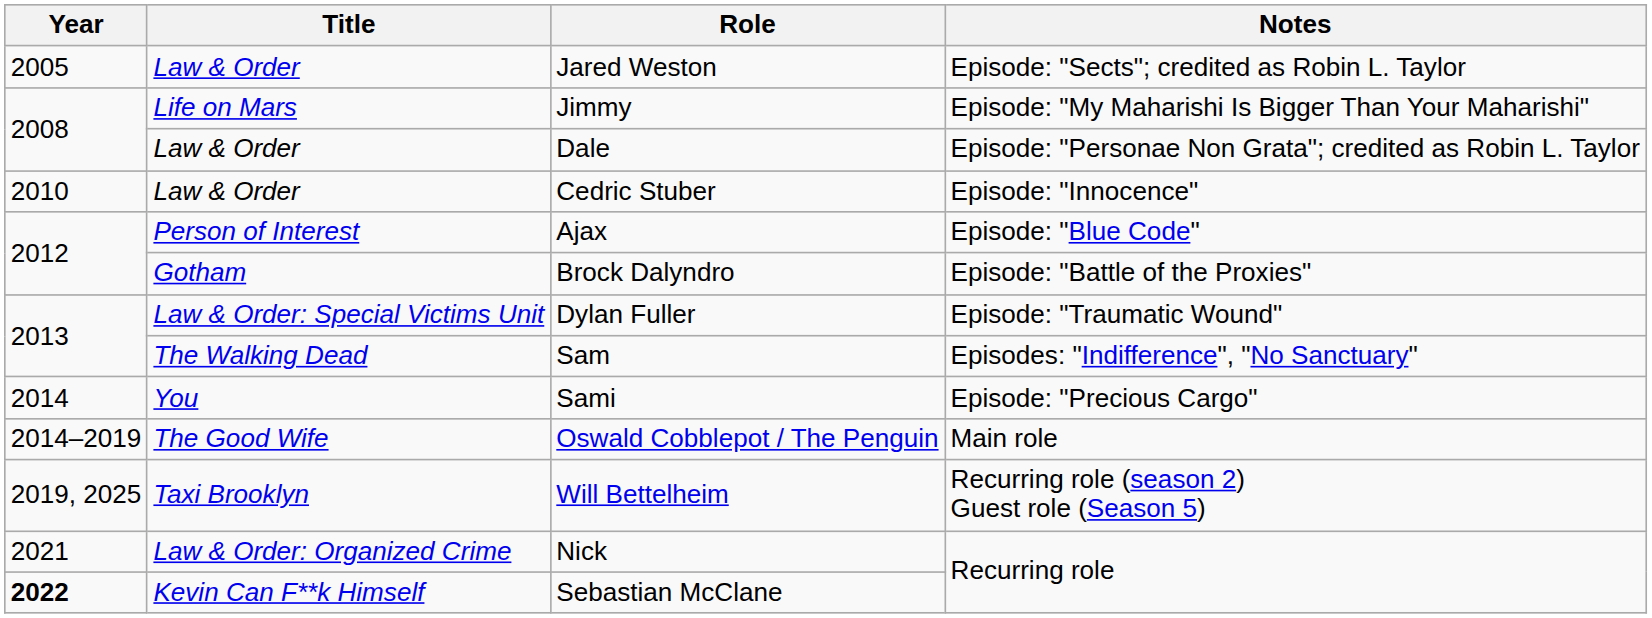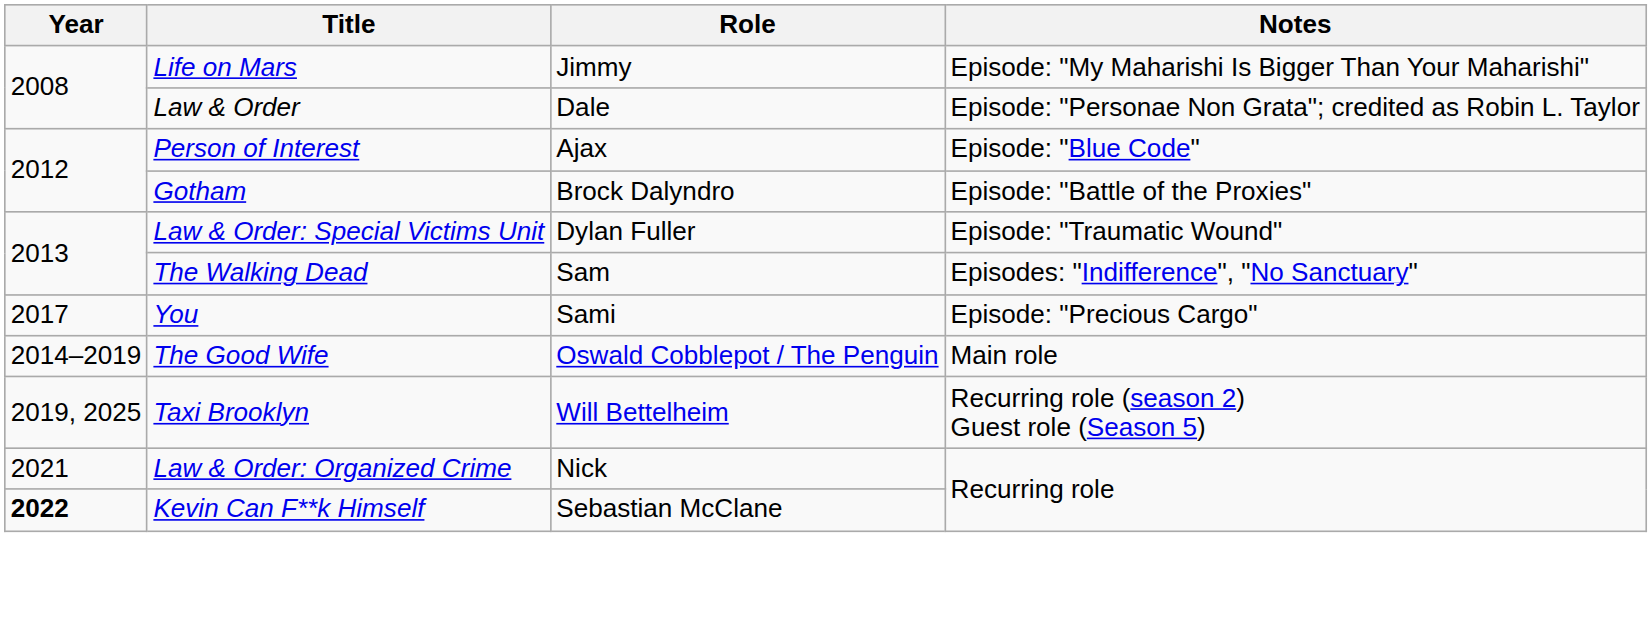- row: 2005 | Law & Order | Jared Weston | Episode: "Sects"; credited as Robin L. Taylor
- row: 2010 | Law & Order | Cedric Stuber | Episode: "Innocence"
Sami | Year: 2014 -> 2017
